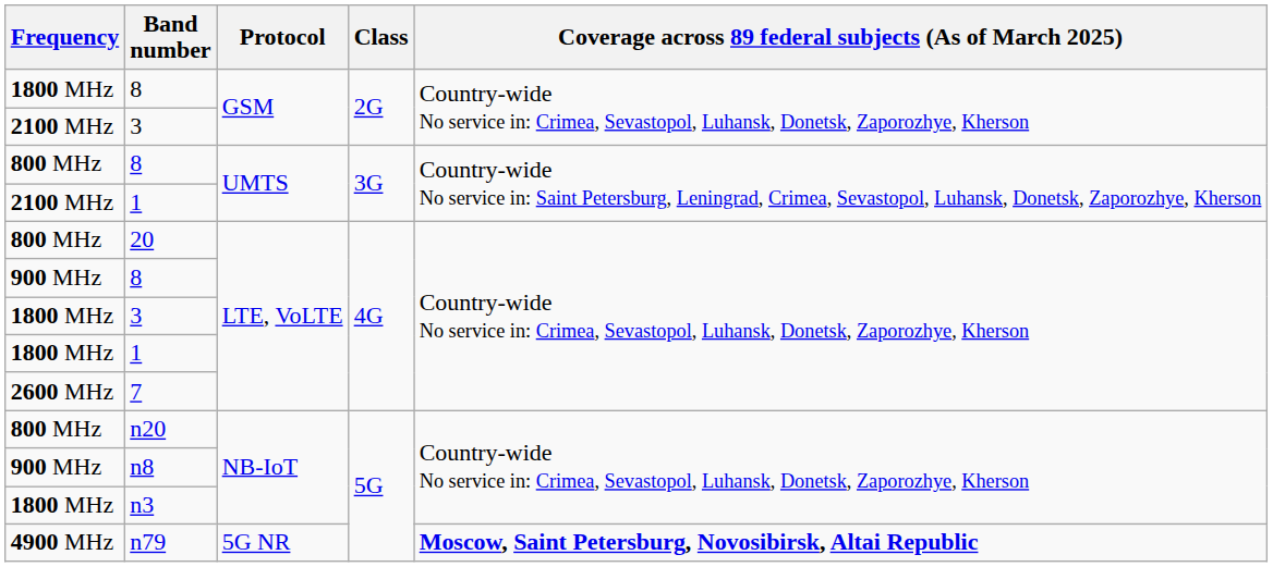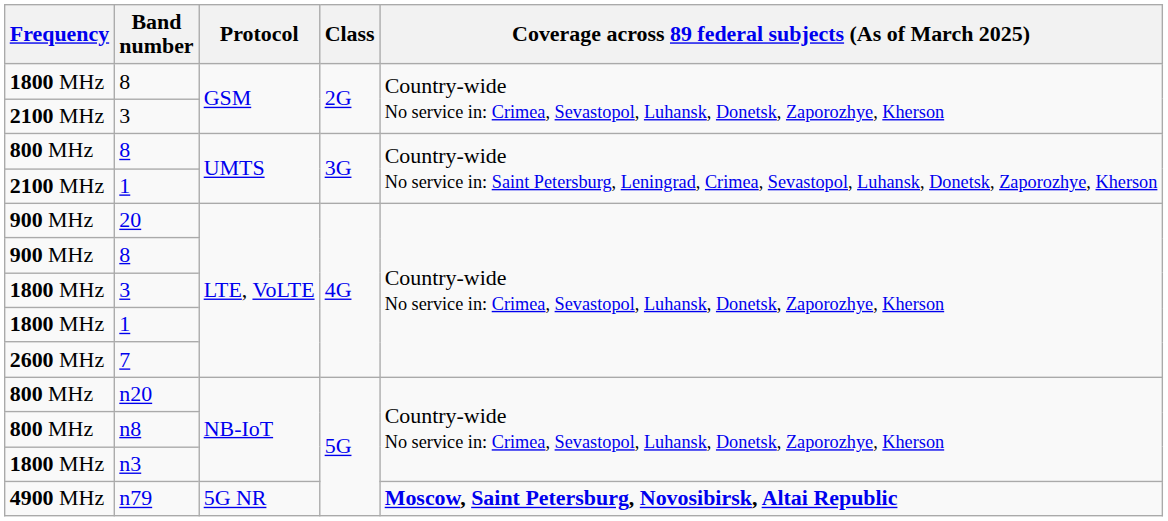20 | Frequency: 800 MHz -> 900 MHz
n8 | Frequency: 900 MHz -> 800 MHz
